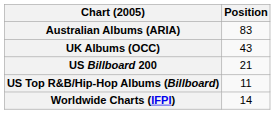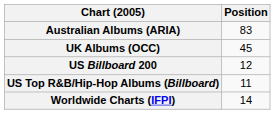UK Albums (OCC) | Position: 43 -> 45
US Billboard 200 | Position: 21 -> 12
